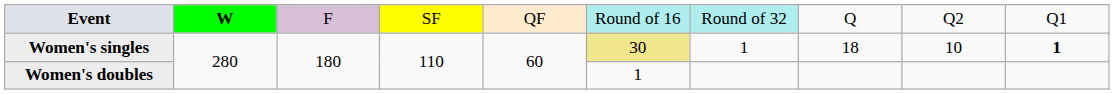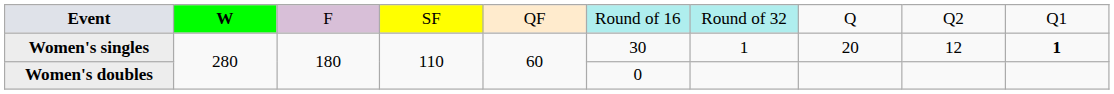Women's singles | column 6: khaki background -> no background
Women's singles | column 8: 18 -> 20
Women's singles | column 9: 10 -> 12
Women's doubles | column 6: 1 -> 0
